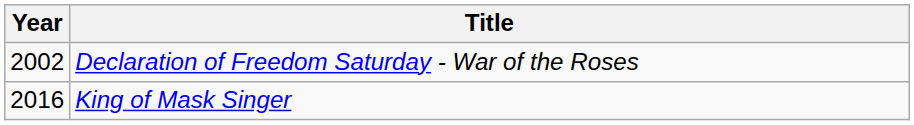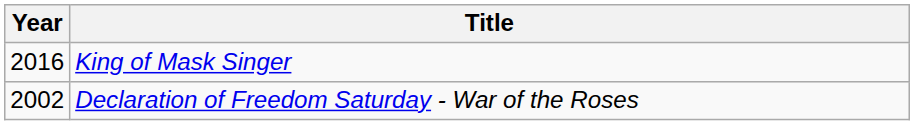rows swapped: Declaration of Freedom Saturday - War of the Roses <-> King of Mask Singer
